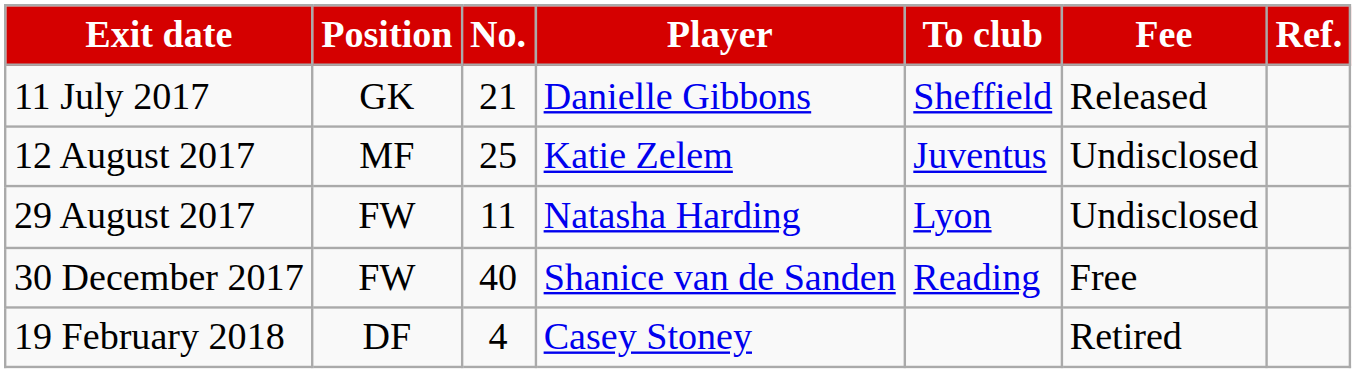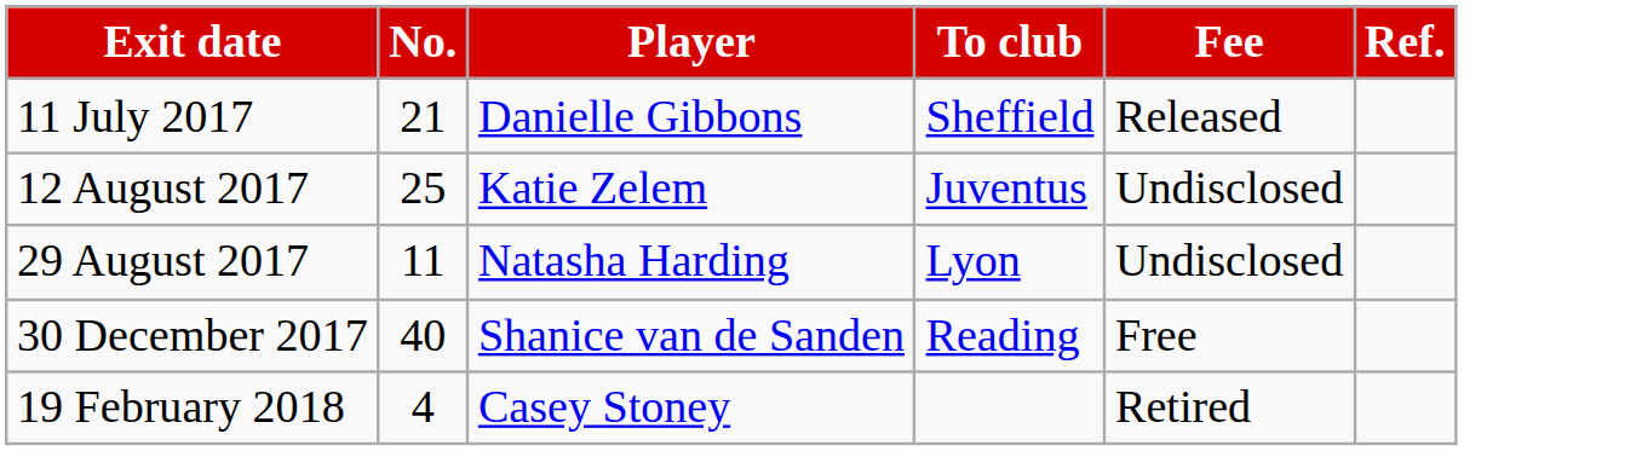- column: Position | GK | MF | FW | FW | DF
